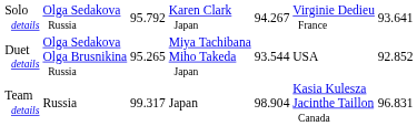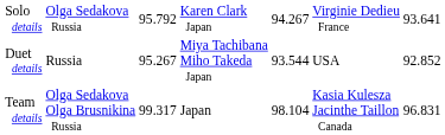Duet details | column 2: Olga Sedakova Olga Brusnikina Russia -> Russia
Duet details | column 3: 95.265 -> 95.267
Team details | column 2: Russia -> Olga Sedakova Olga Brusnikina Russia
Team details | column 5: 98.904 -> 98.104
